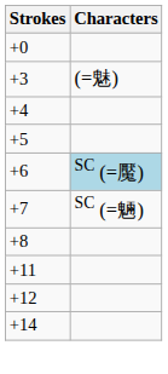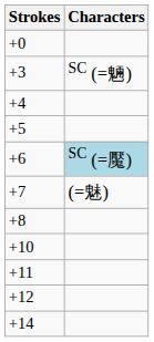+3 | Characters: (=魅) -> SC (=魎)
+7 | Characters: SC (=魎) -> (=魅)
+ row: +10
